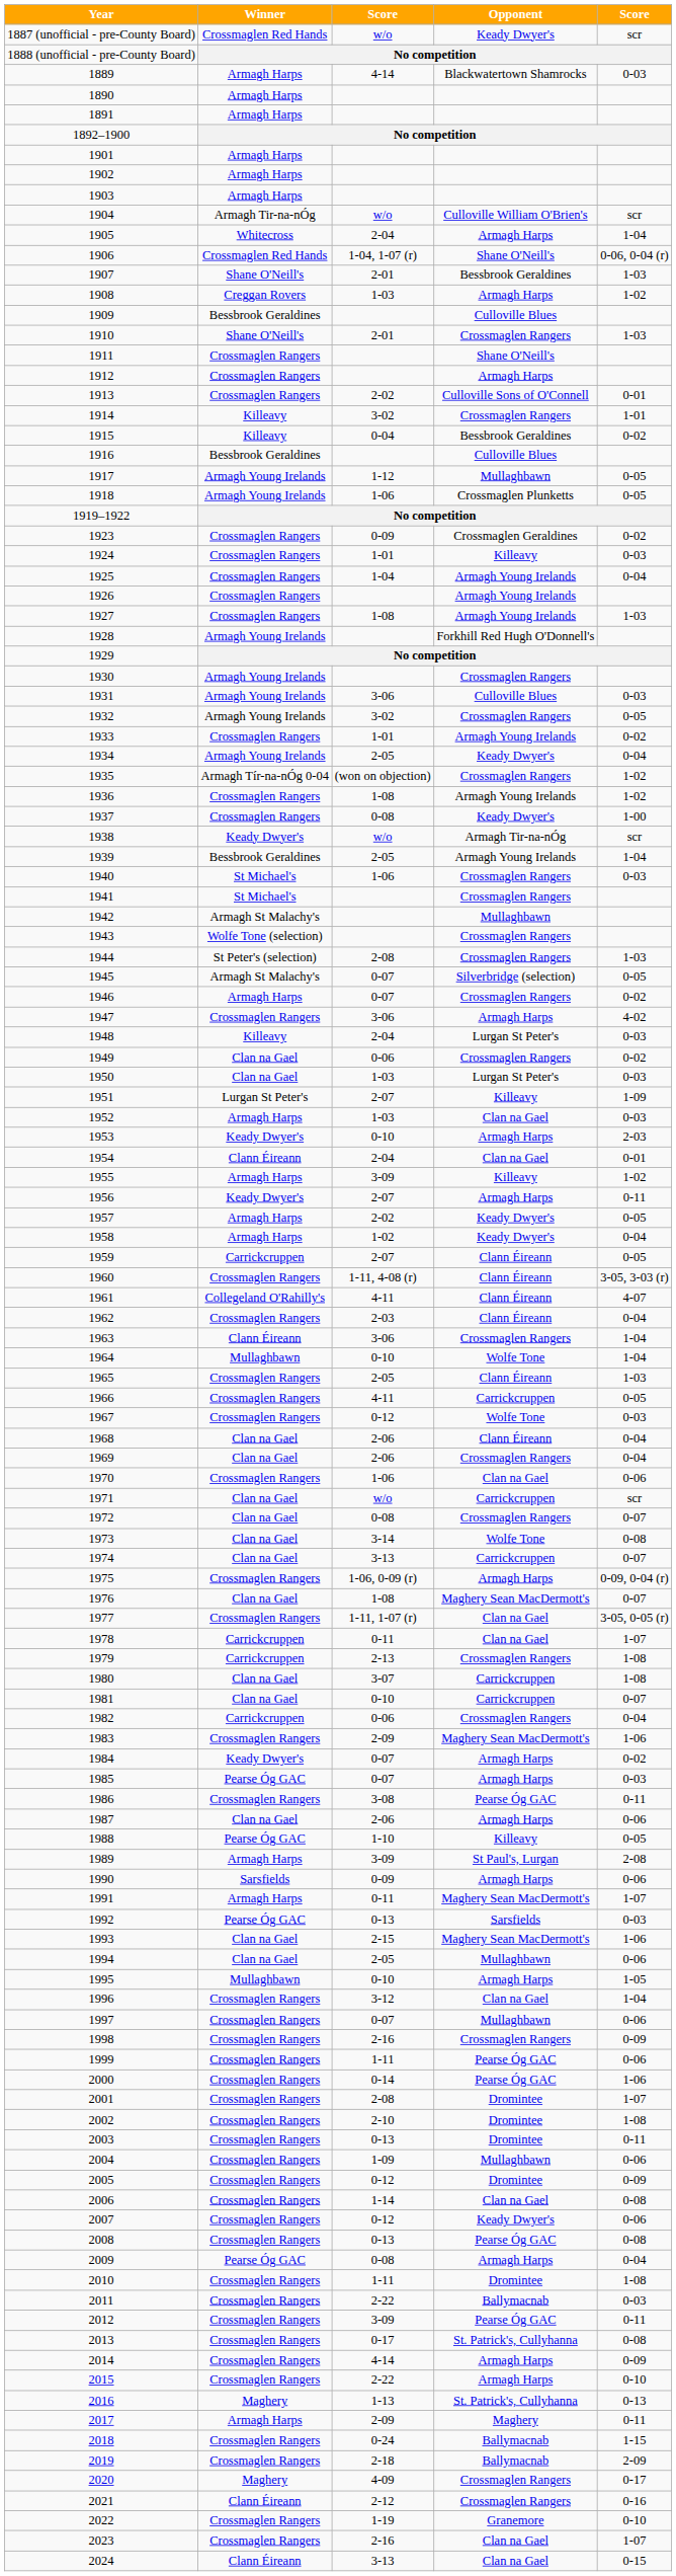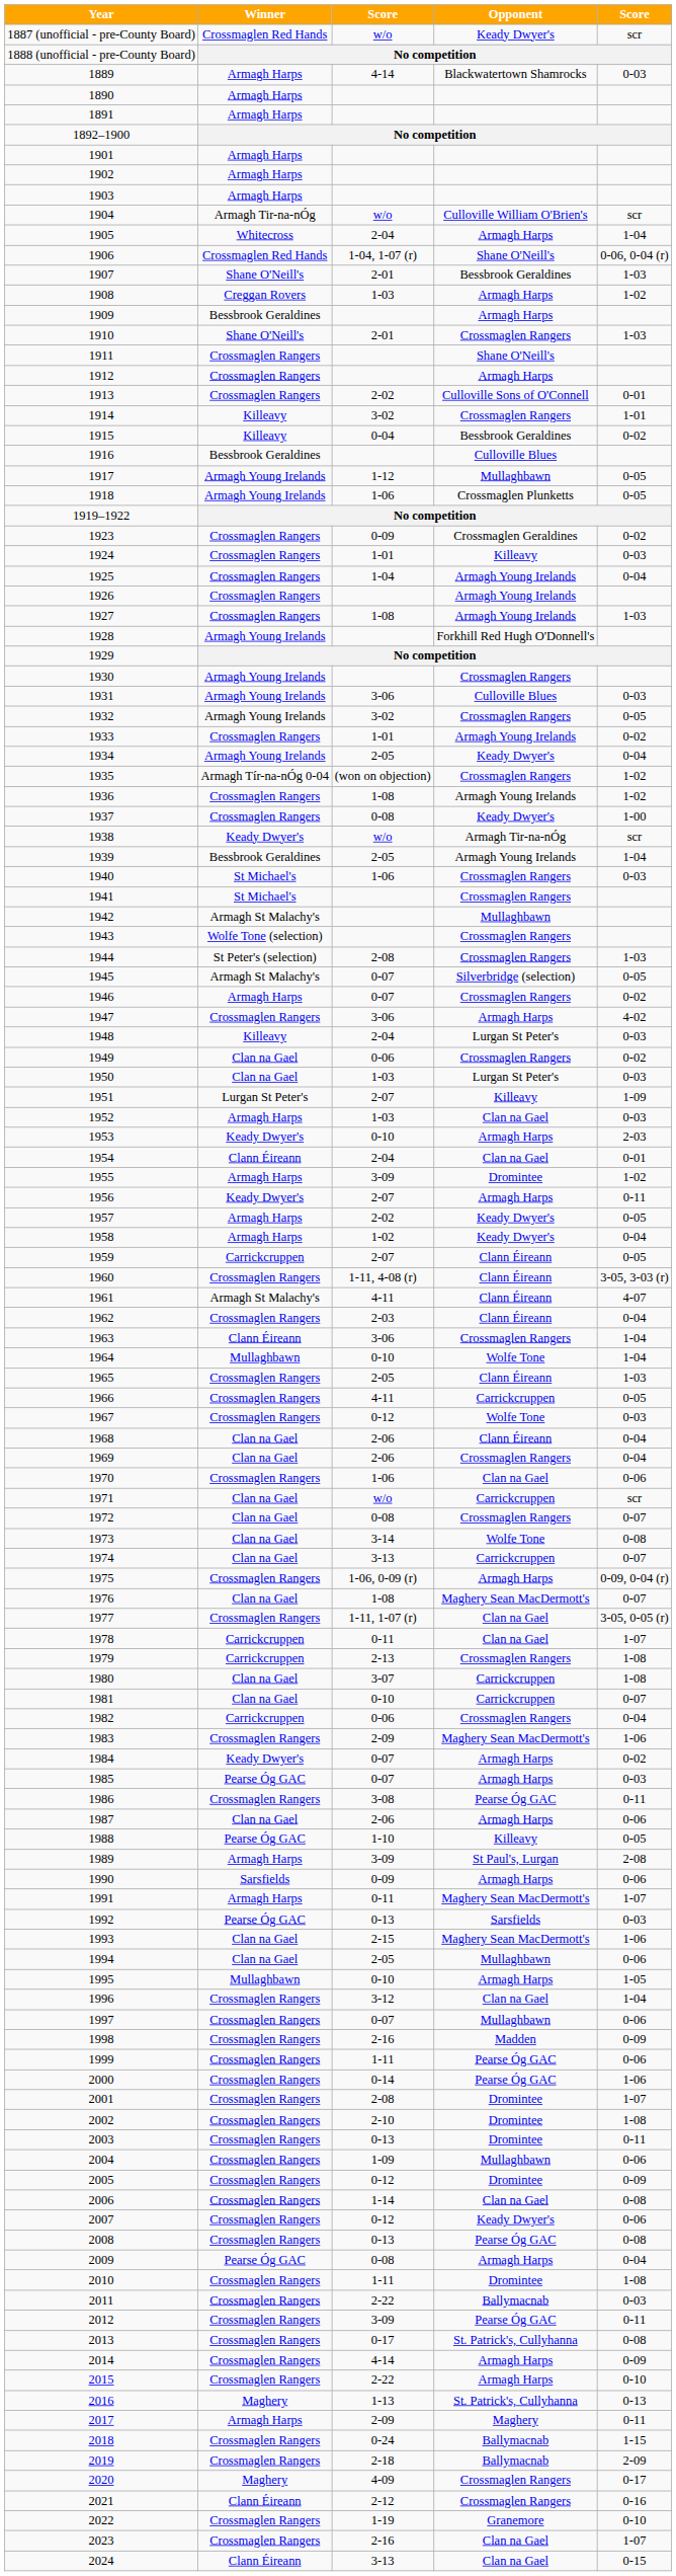1909 | Opponent: Culloville Blues -> Armagh Harps
1955 | Opponent: Killeavy -> Dromintee
1961 | Winner: Collegeland O'Rahilly's -> Armagh St Malachy's
1998 | Opponent: Crossmaglen Rangers -> Madden
